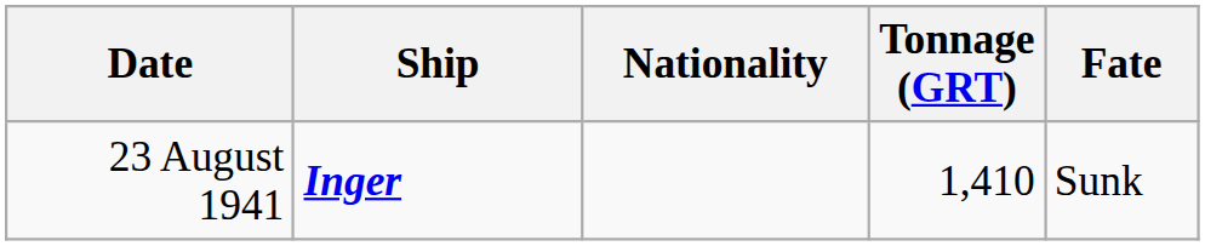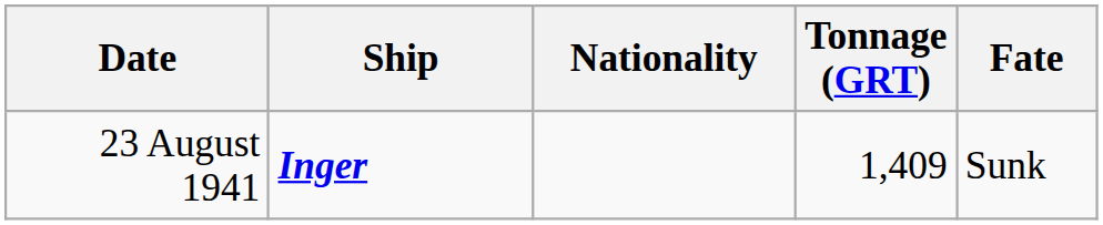23 August 1941 | Tonnage (GRT): 1,410 -> 1,409
